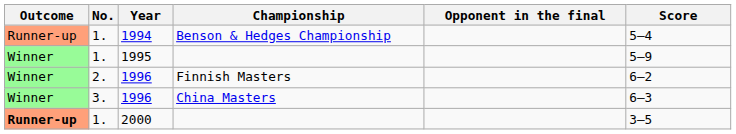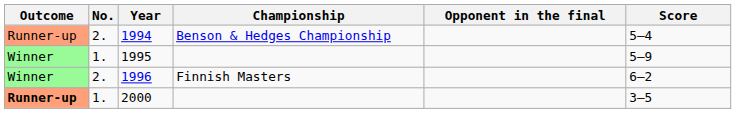1994 | No.: 1. -> 2.
- row: Winner | 3. | 1996 | China Masters | 6–3
